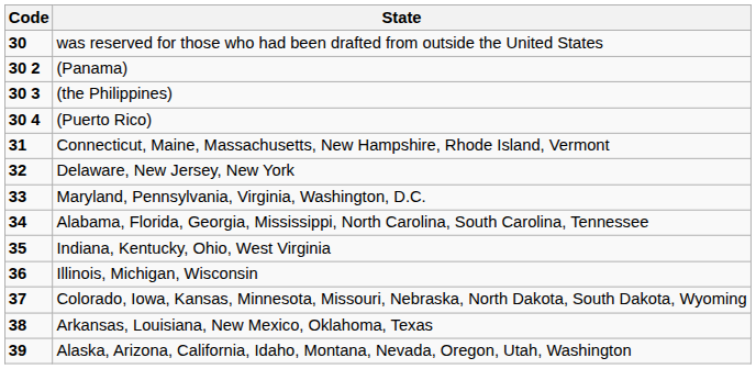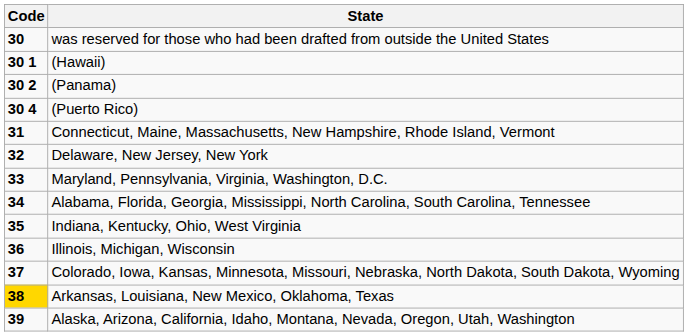+ row: 30 1 | (Hawaii)
- row: 30 3 | (the Philippines)
Arkansas, Louisiana, New Mexico, Oklahoma, Texas | Code: no background -> gold background
